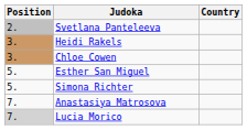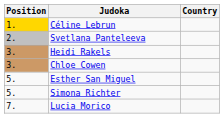+ row: 1. | Céline Lebrun
- row: 7. | Anastasiya Matrosova
Lucia Morico | Position: lightgrey background -> no background
